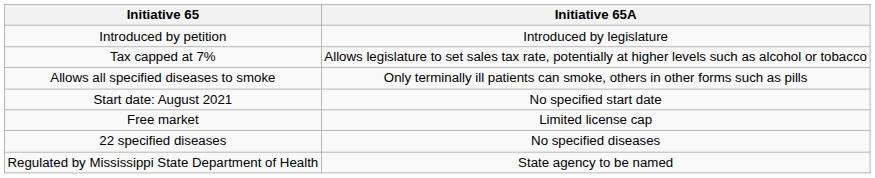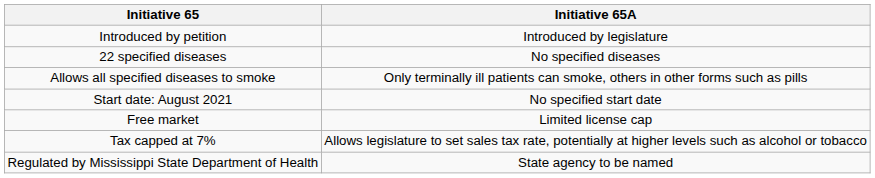rows swapped: 22 specified diseases <-> Tax capped at 7%
